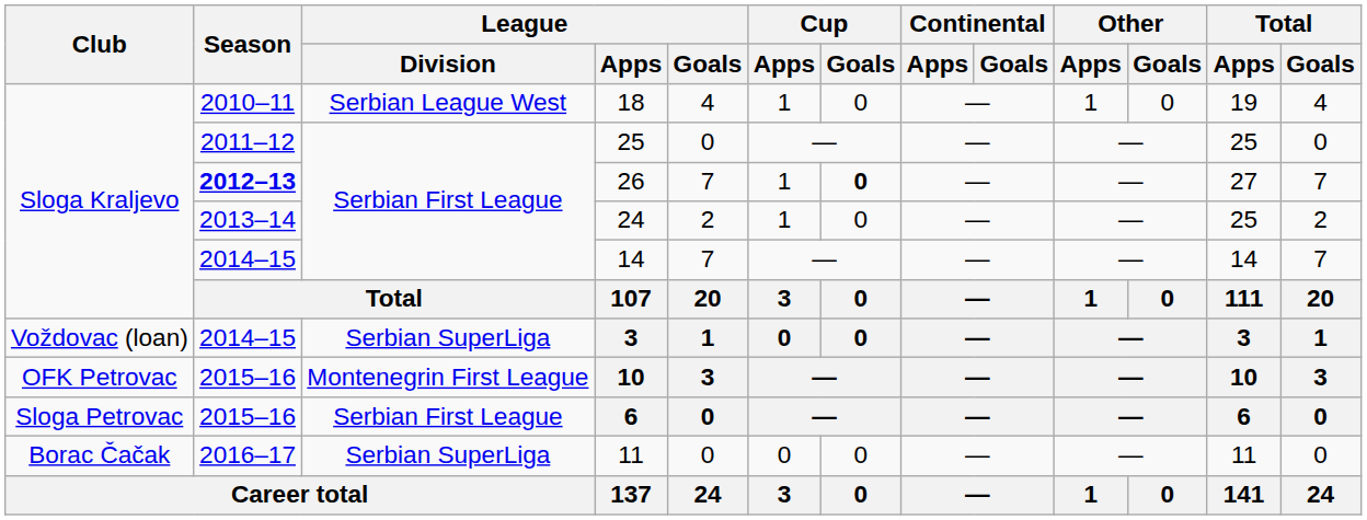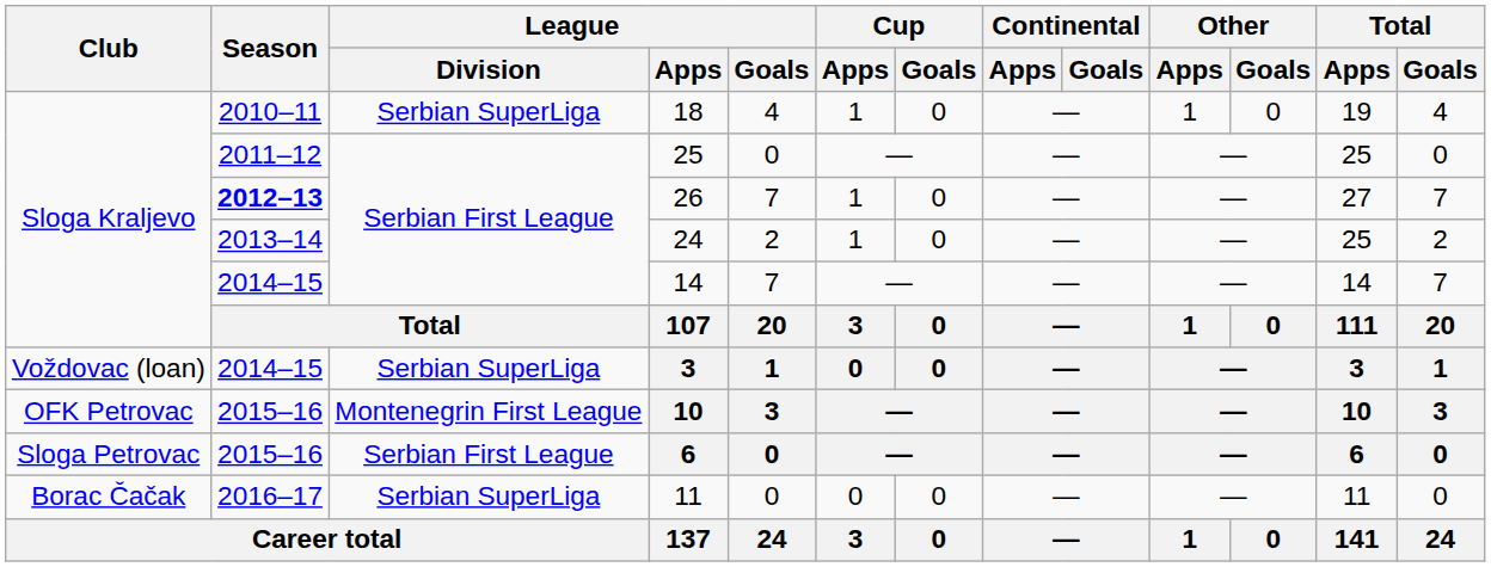18 | League / Division: Serbian League West -> Serbian SuperLiga
26 | Cup / Goals: bold -> normal
